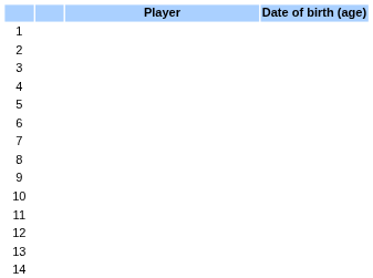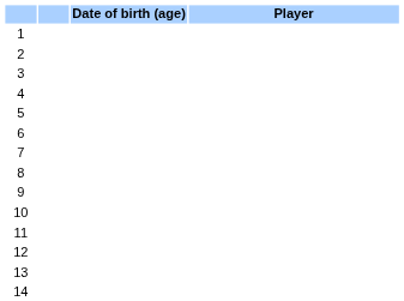columns swapped: Player <-> Date of birth (age)
